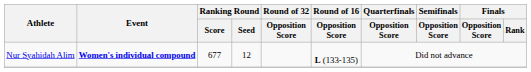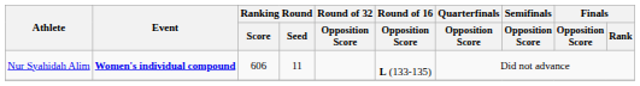Nur Syahidah Alim | Ranking Round / Score: 677 -> 606
Nur Syahidah Alim | Ranking Round / Seed: 12 -> 11
